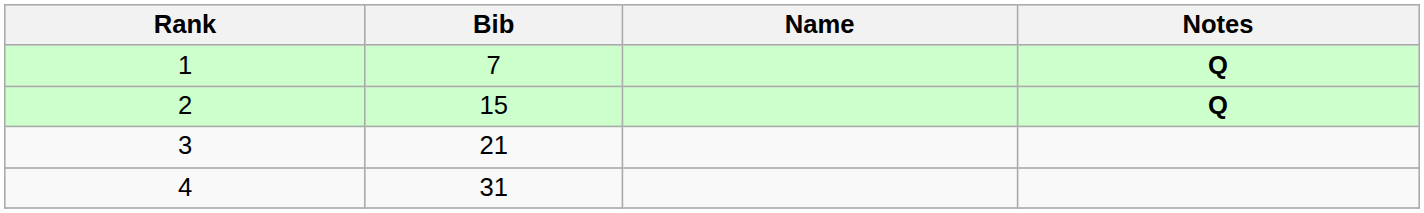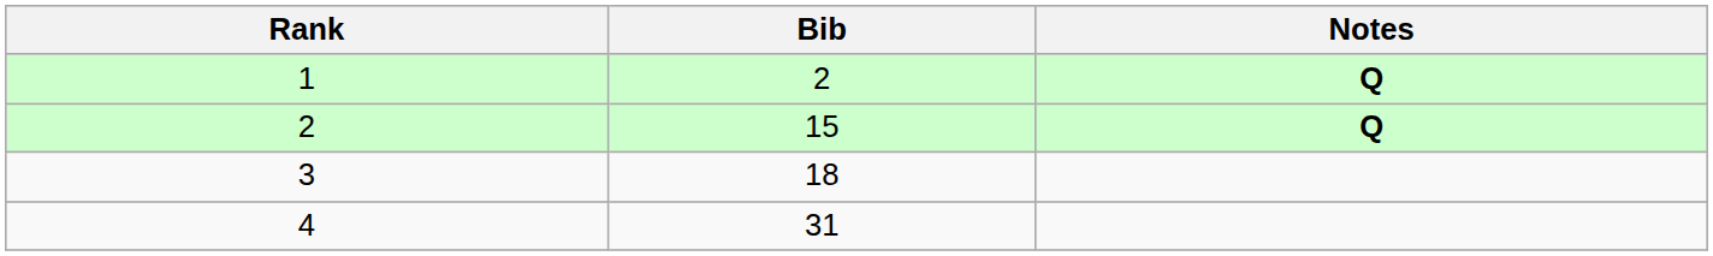- column: Name
1 | Bib: 7 -> 2
3 | Bib: 21 -> 18
